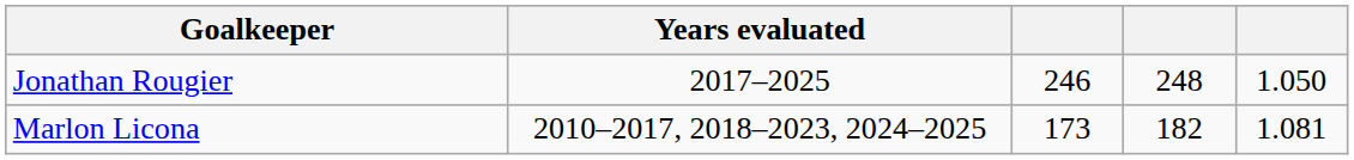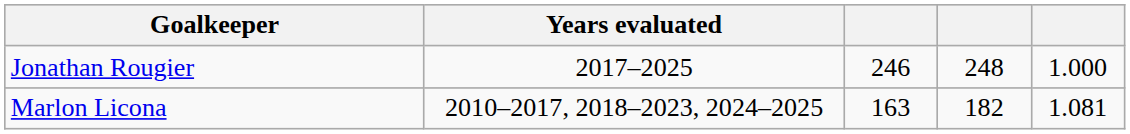Jonathan Rougier | column 5: 1.050 -> 1.000
Marlon Licona | column 3: 173 -> 163
